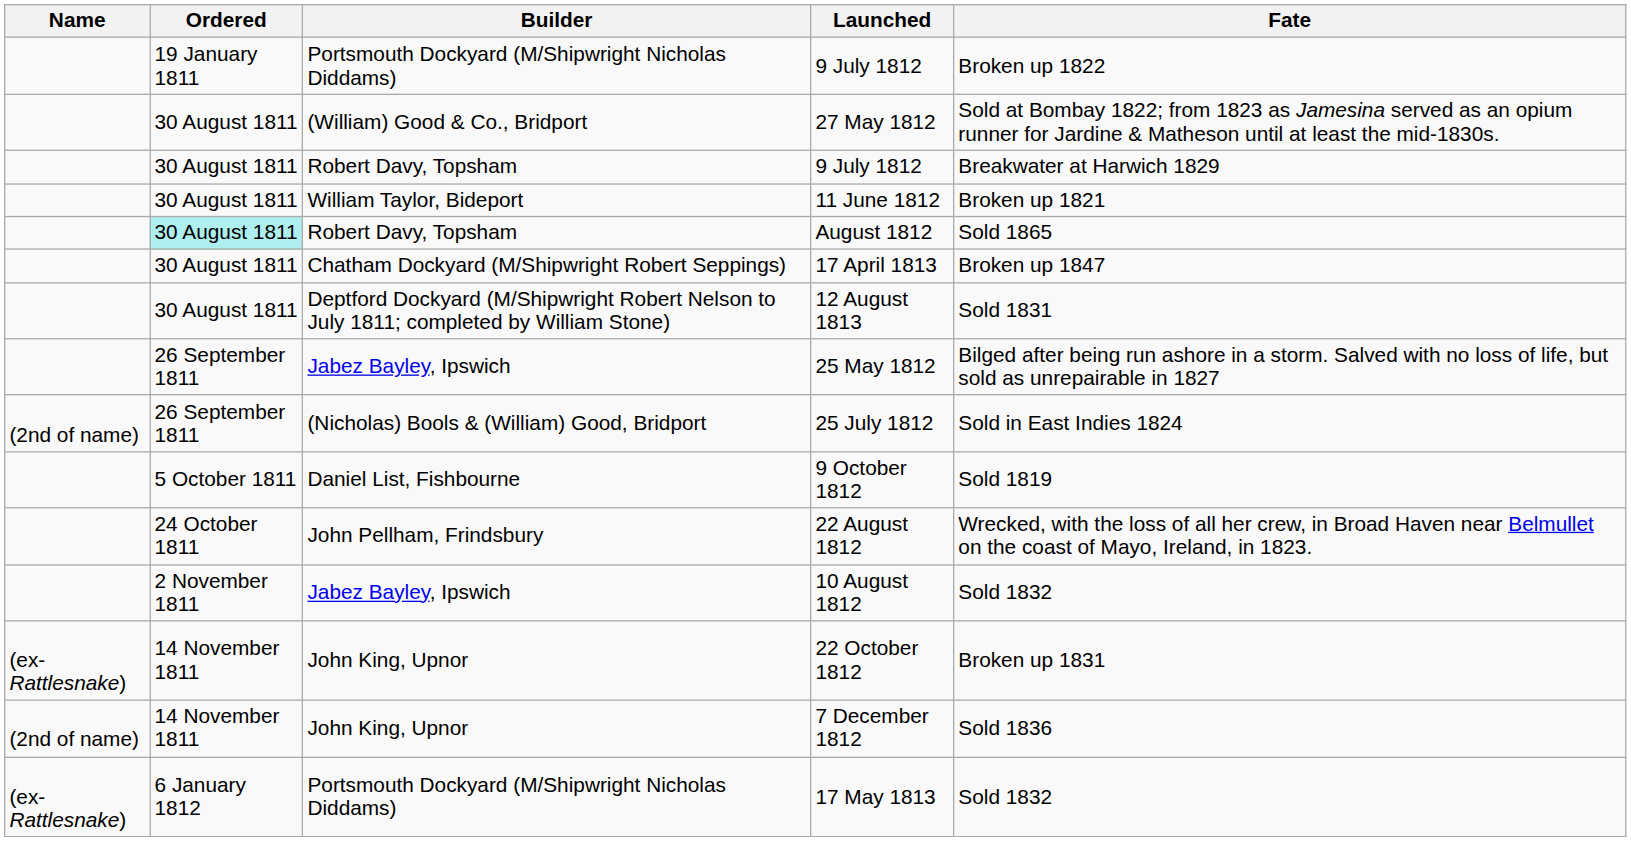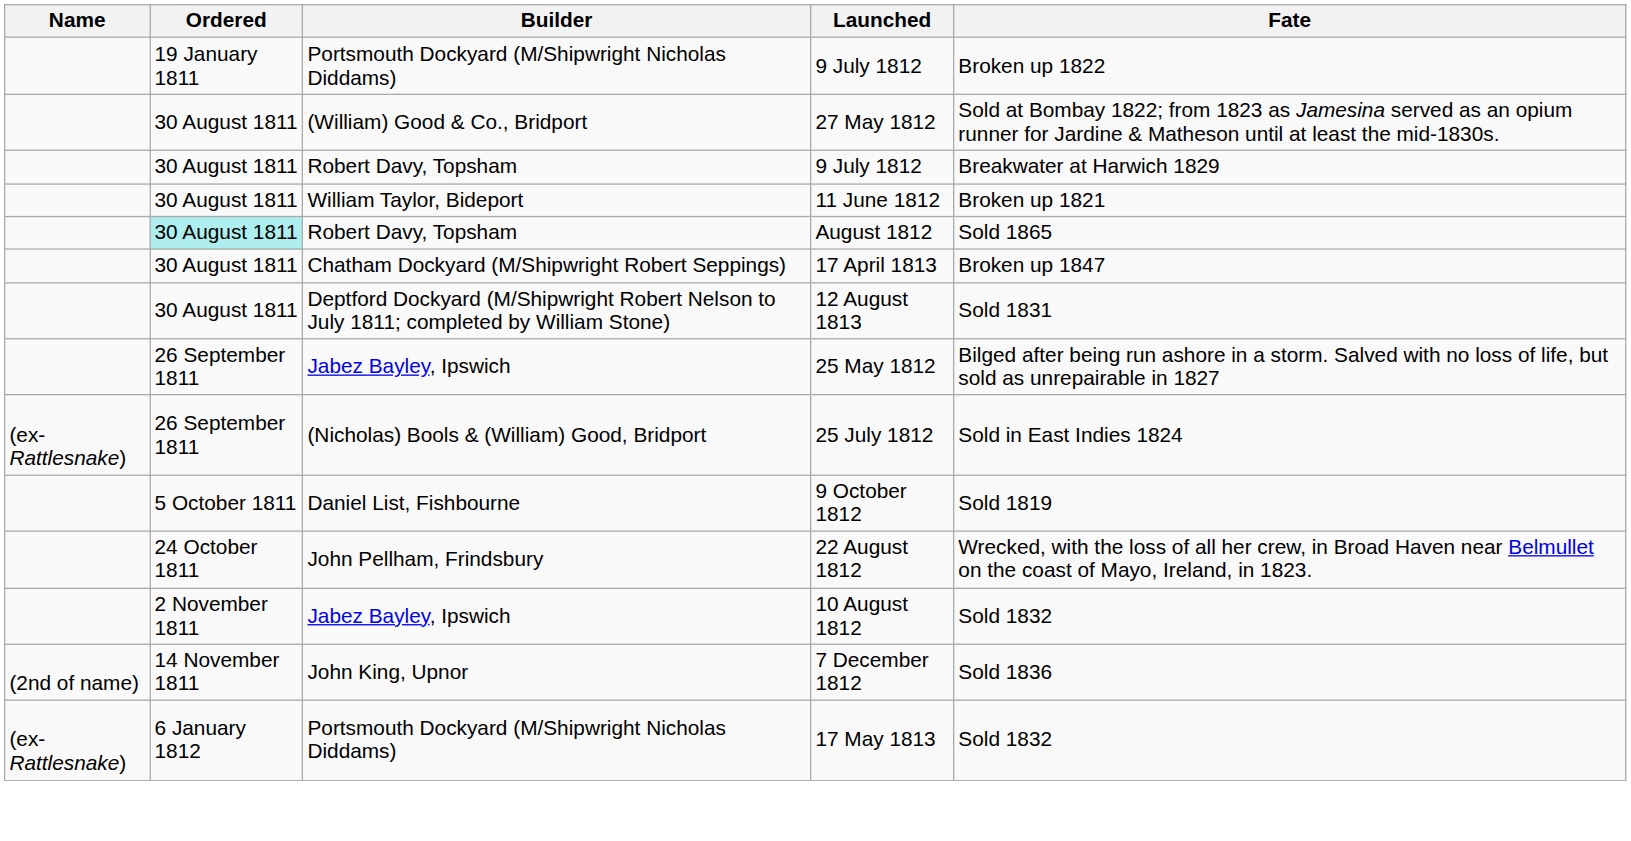25 July 1812 | Name: (2nd of name) -> (ex-Rattlesnake)
- row: (ex-Rattlesnake) | 14 November 1811 | John King, Upnor | 22 October 1812 | Broken up 1831
